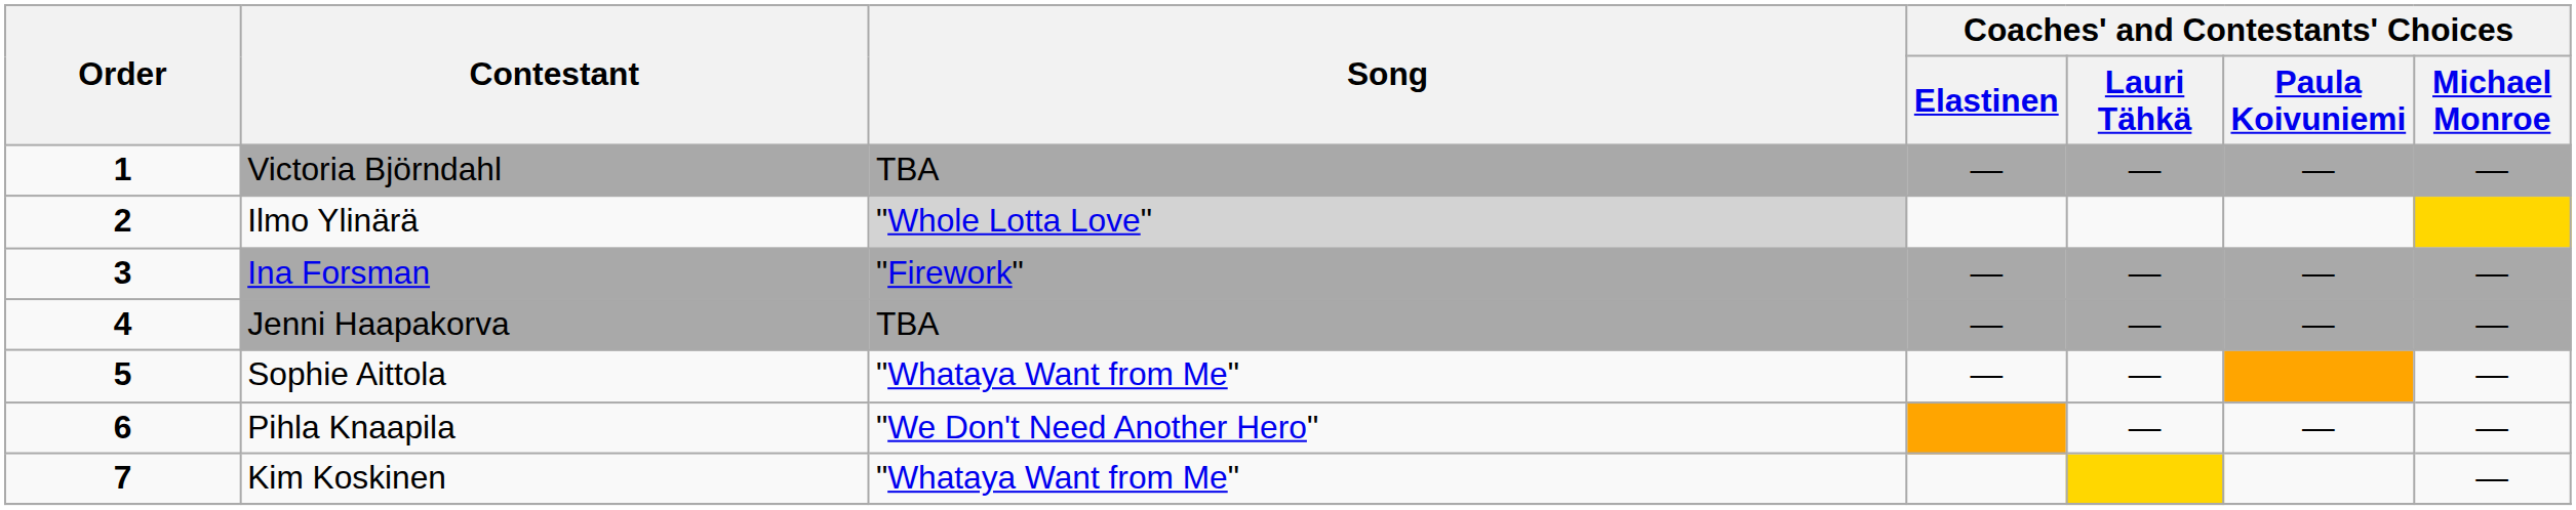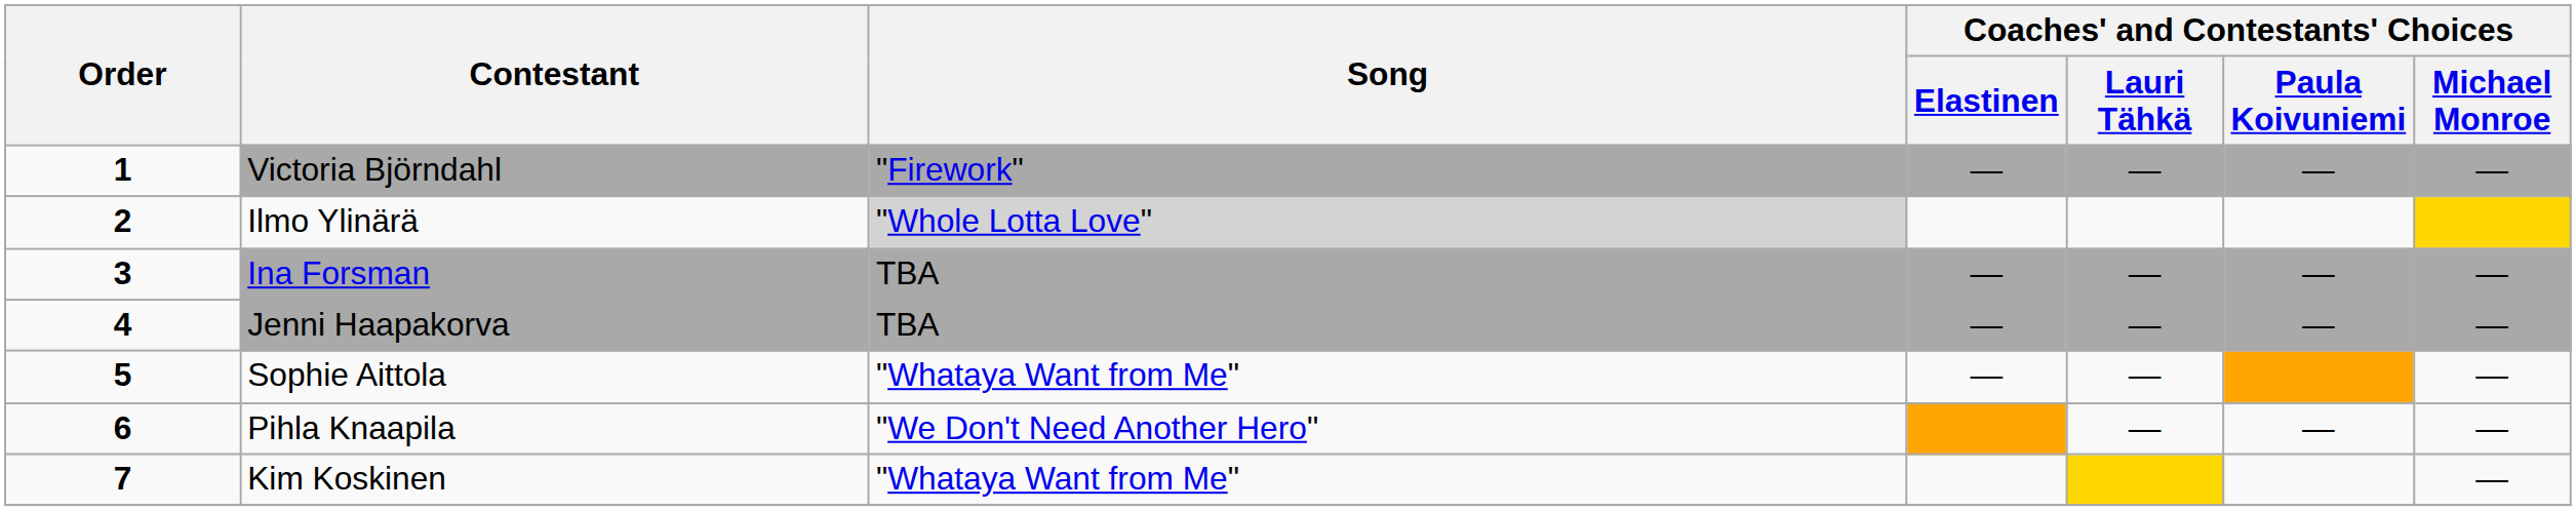Victoria Björndahl | Song: TBA -> "Firework"
Ina Forsman | Song: "Firework" -> TBA
